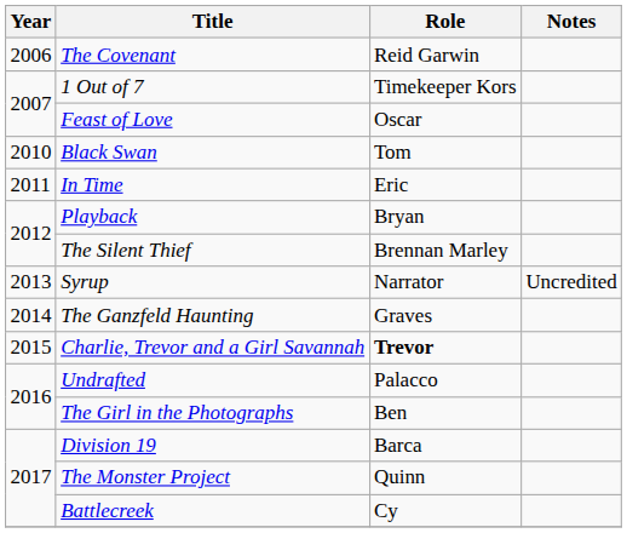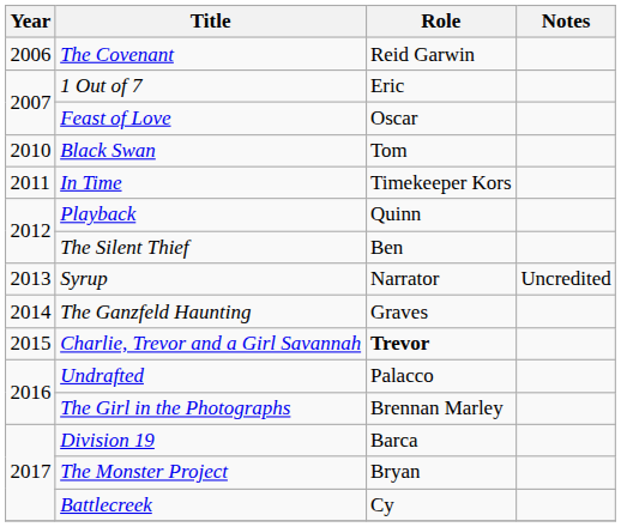1 Out of 7 | Role: Timekeeper Kors -> Eric
In Time | Role: Eric -> Timekeeper Kors
Playback | Role: Bryan -> Quinn
The Silent Thief | Role: Brennan Marley -> Ben
The Girl in the Photographs | Role: Ben -> Brennan Marley
The Monster Project | Role: Quinn -> Bryan
